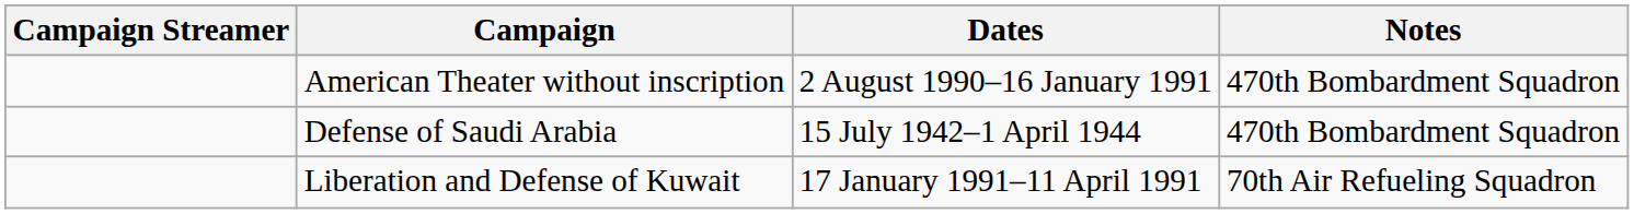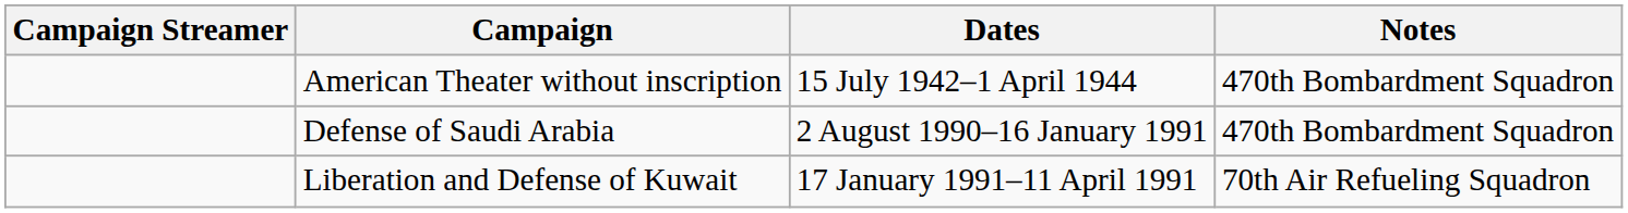American Theater without inscription | Dates: 2 August 1990–16 January 1991 -> 15 July 1942–1 April 1944
Defense of Saudi Arabia | Dates: 15 July 1942–1 April 1944 -> 2 August 1990–16 January 1991
